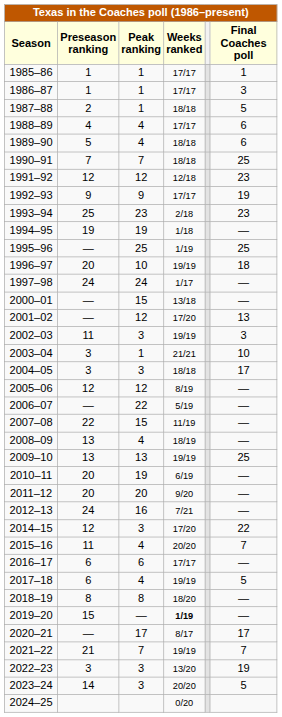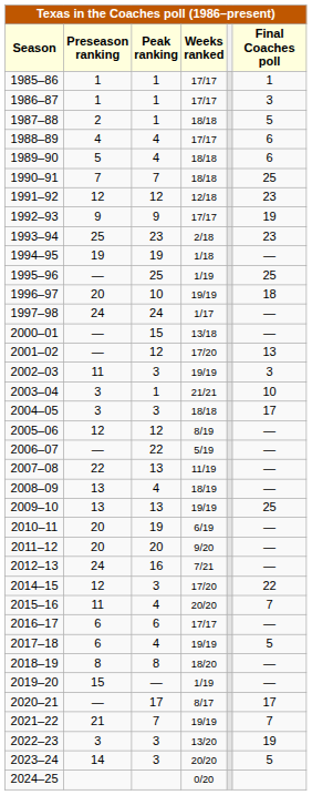2007–08 | Peak ranking: 15 -> 13
2019–20 | Weeks ranked: bold -> normal
